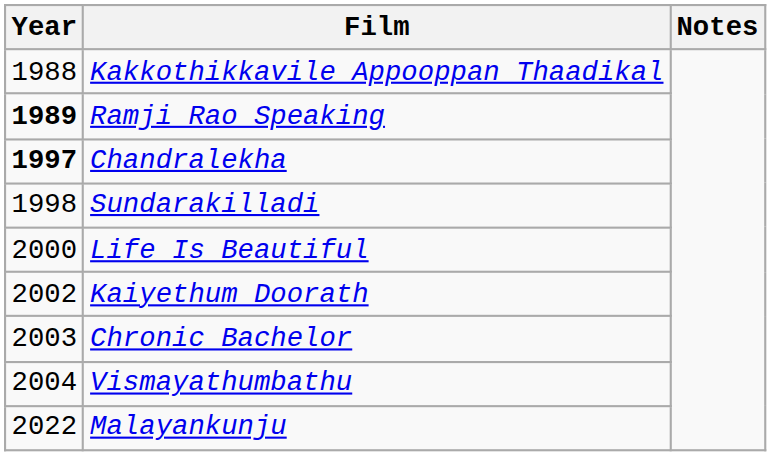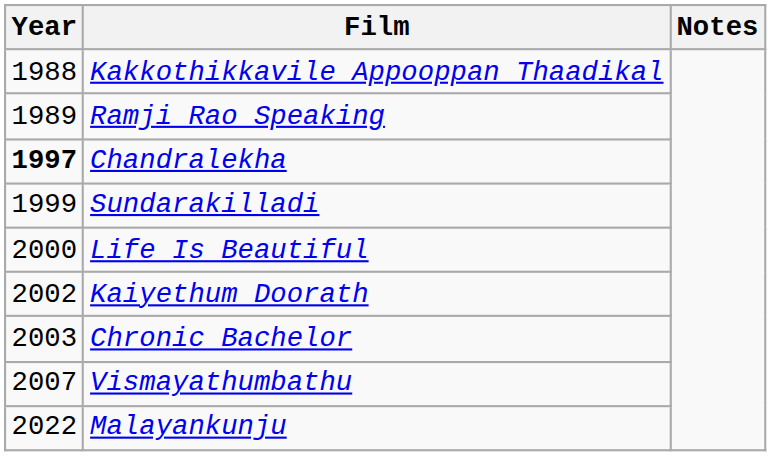Ramji Rao Speaking | Year: bold -> normal
Sundarakilladi | Year: 1998 -> 1999
Vismayathumbathu | Year: 2004 -> 2007
